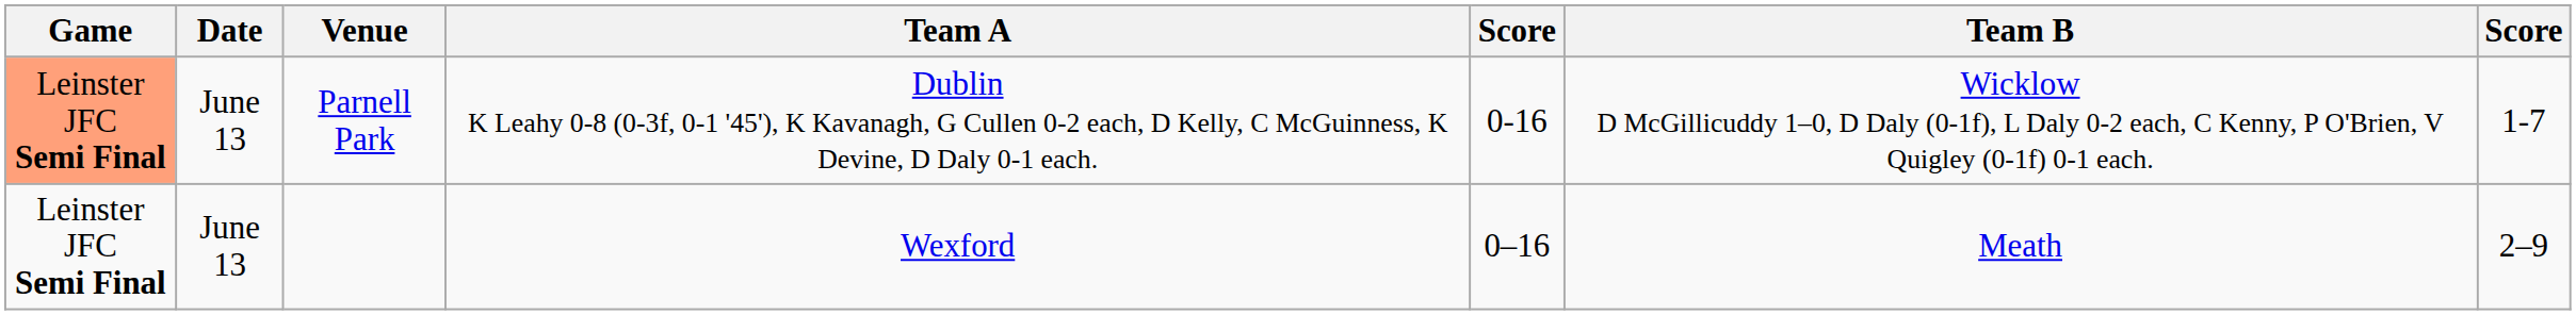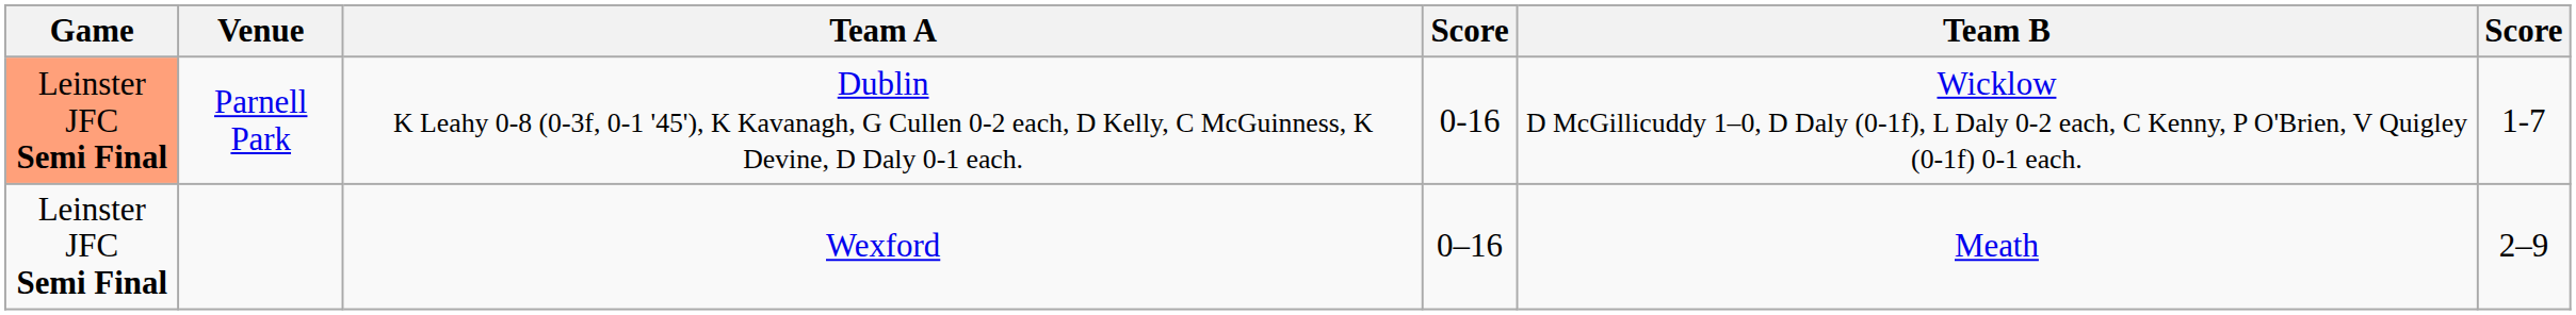- column: Date | June 13 | June 13
